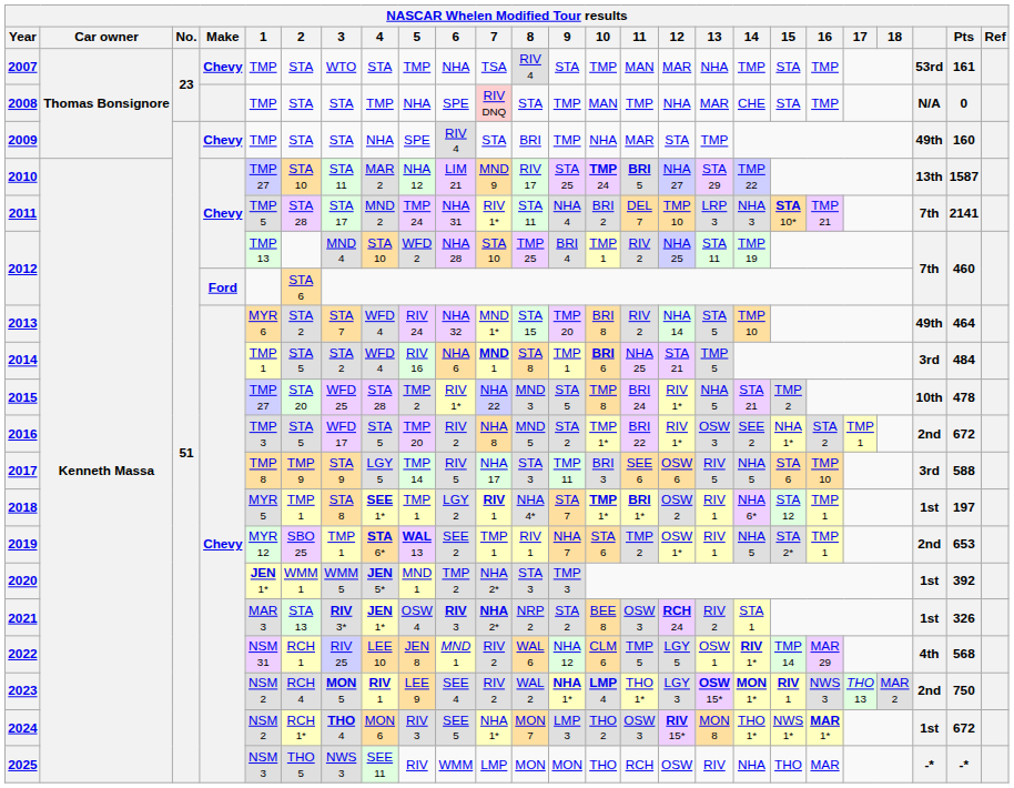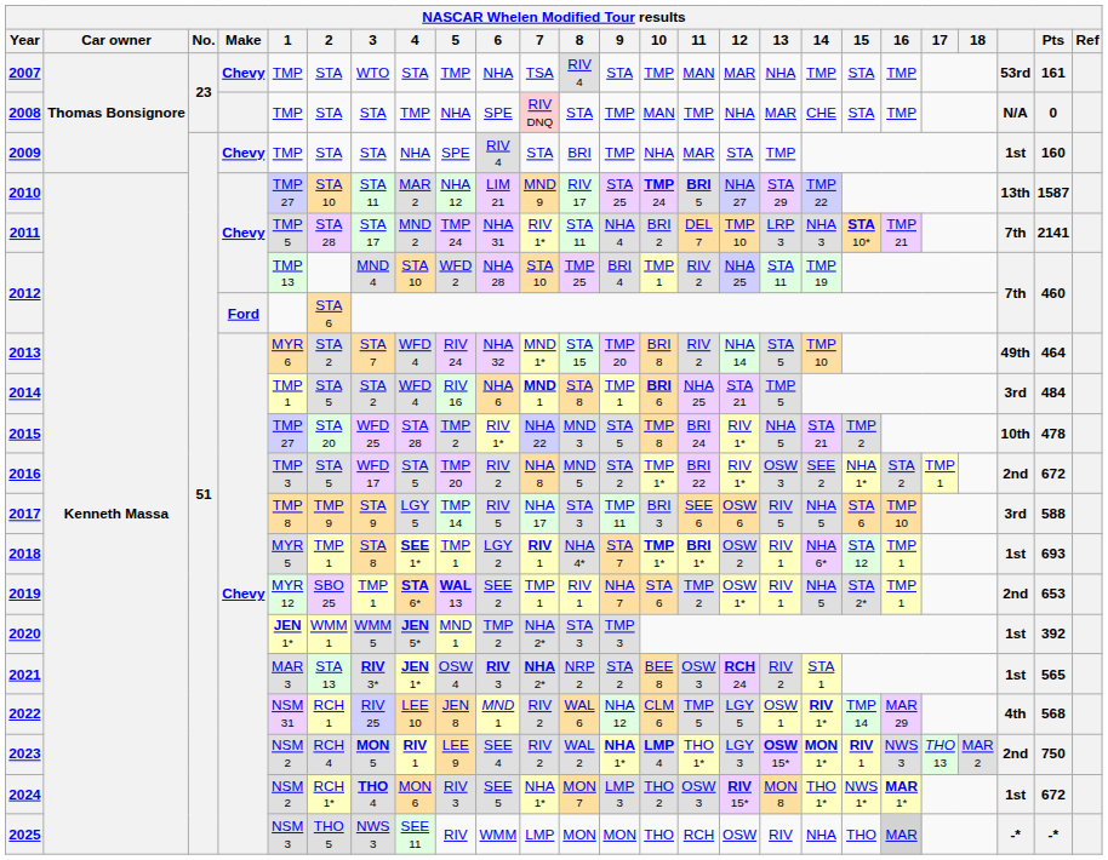2009 | column 23: 49th -> 1st
2018 | Pts: 197 -> 693
2021 | Pts: 326 -> 565
2025 | 16: no background -> lightgrey background
